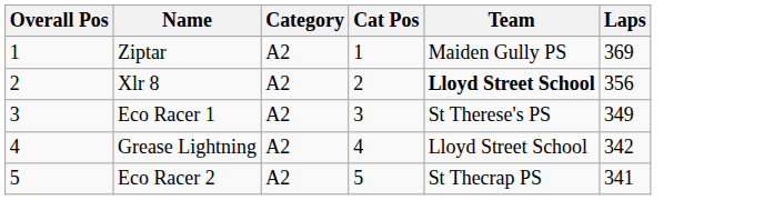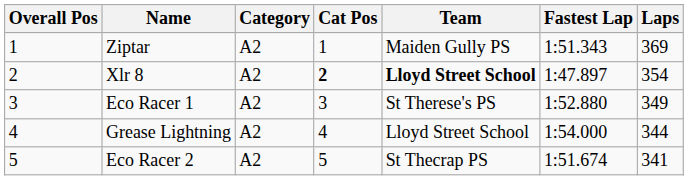+ column: Fastest Lap | 1:51.343 | 1:47.897 | 1:52.880 | 1:54.000 | 1:51.674
Xlr 8 | Cat Pos: normal -> bold
Xlr 8 | Laps: 356 -> 354
Grease Lightning | Laps: 342 -> 344
